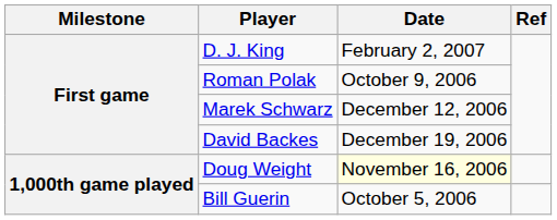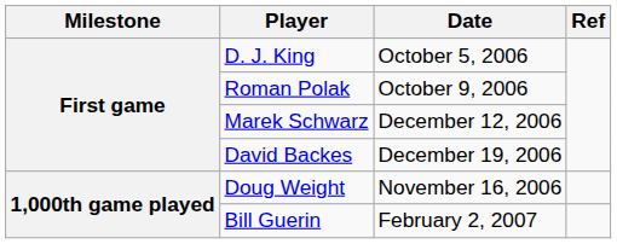D. J. King | Date: February 2, 2007 -> October 5, 2006
Doug Weight | Date: lightyellow background -> no background
Bill Guerin | Date: October 5, 2006 -> February 2, 2007
